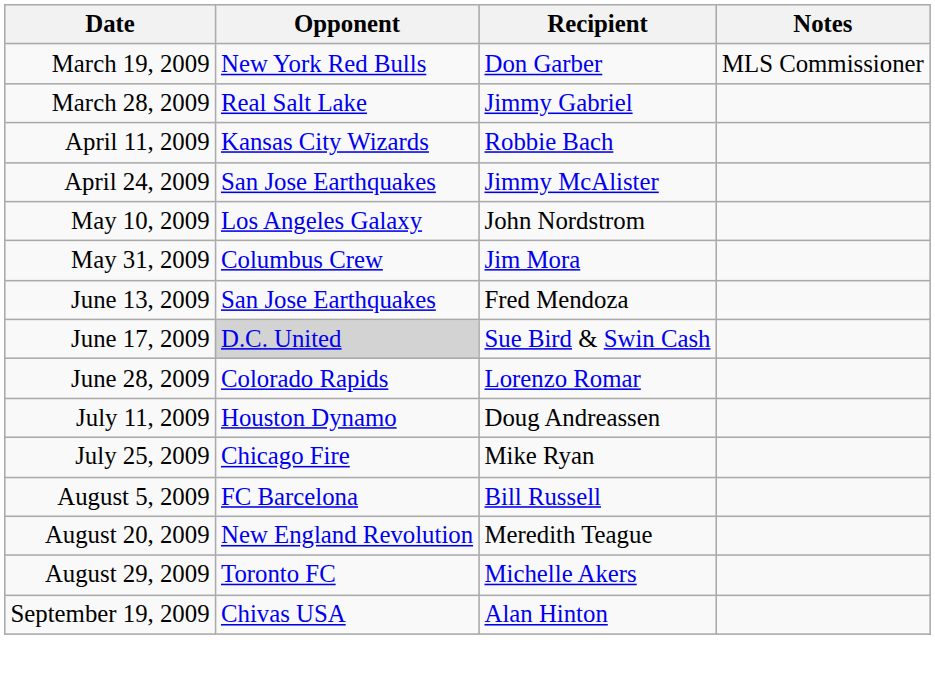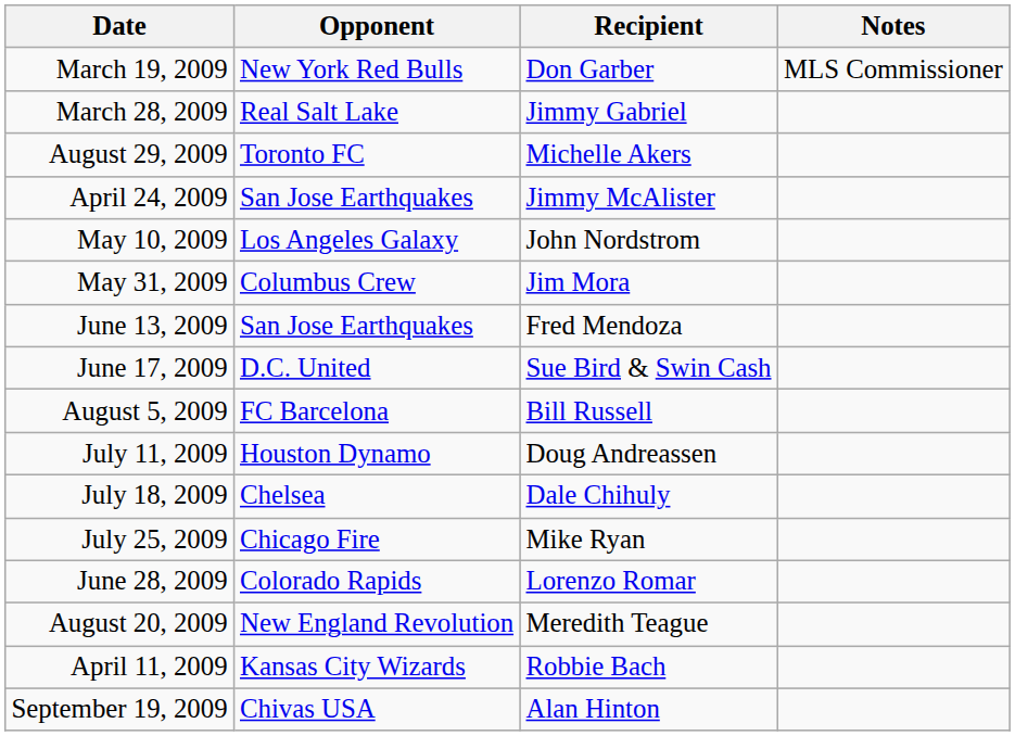rows swapped: April 11, 2009 <-> August 29, 2009
June 17, 2009 | Opponent: lightgrey background -> no background
rows swapped: June 28, 2009 <-> August 5, 2009
+ row: July 18, 2009 | Chelsea | Dale Chihuly
